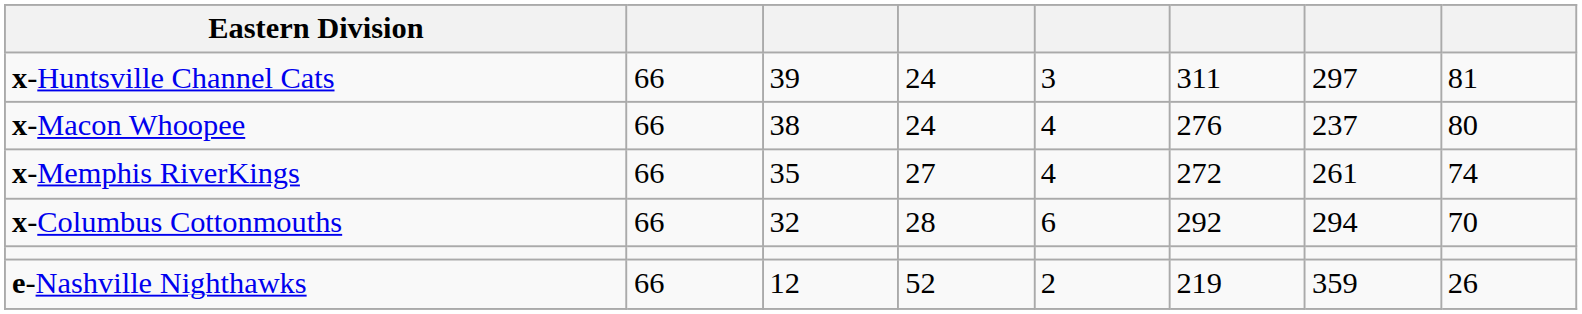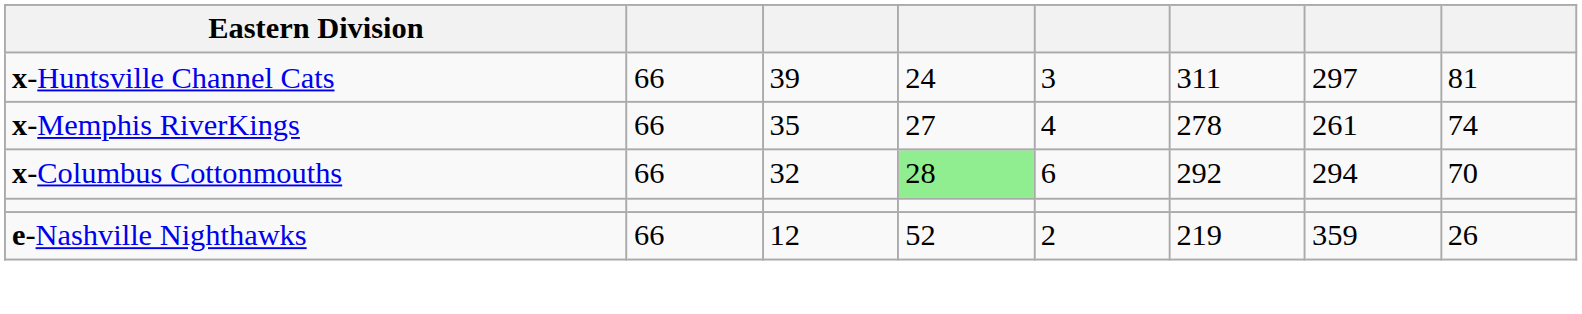- row: x-Macon Whoopee | 66 | 38 | 24 | 4 | 276 | 237 | 80
x-Memphis RiverKings | column 6: 272 -> 278
x-Columbus Cottonmouths | column 4: no background -> lightgreen background
